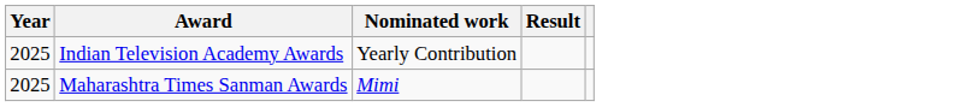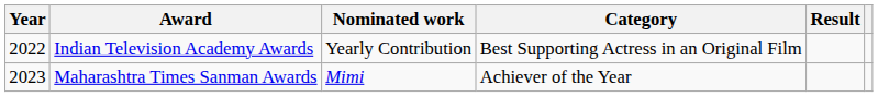+ column: Category | Best Supporting Actress in an Original Film | Achiever of the Year
Indian Television Academy Awards | Year: 2025 -> 2022
Maharashtra Times Sanman Awards | Year: 2025 -> 2023
